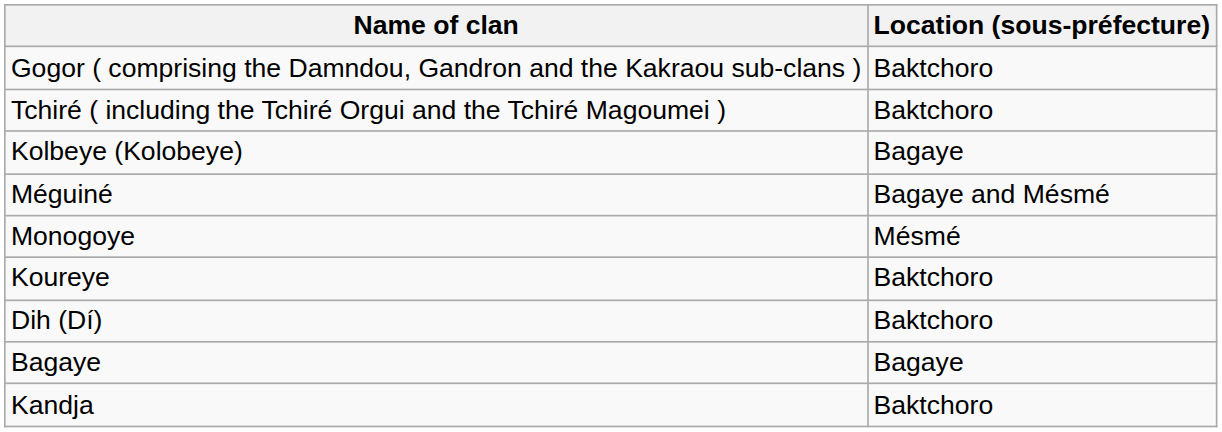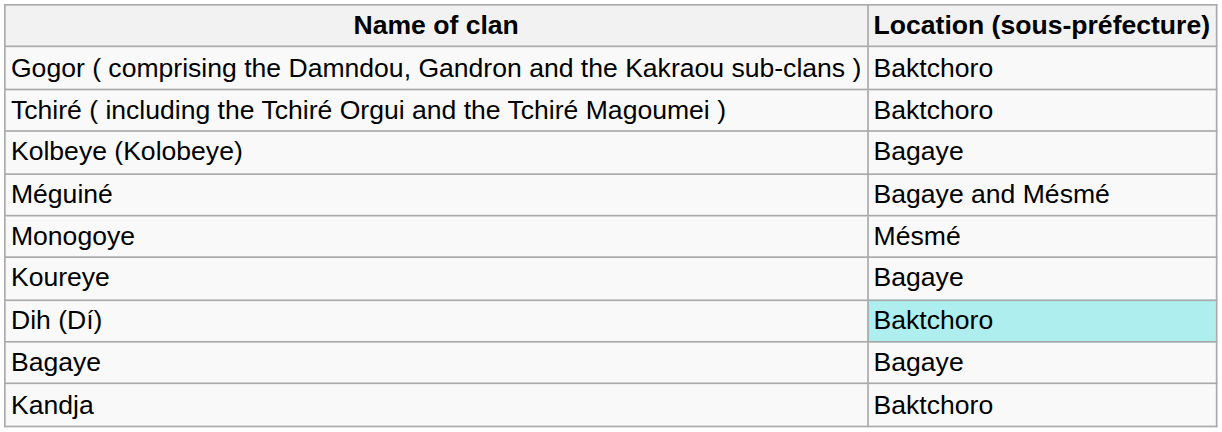Koureye | Location (sous-préfecture): Baktchoro -> Bagaye
Dih (Dí) | Location (sous-préfecture): no background -> paleturquoise background
